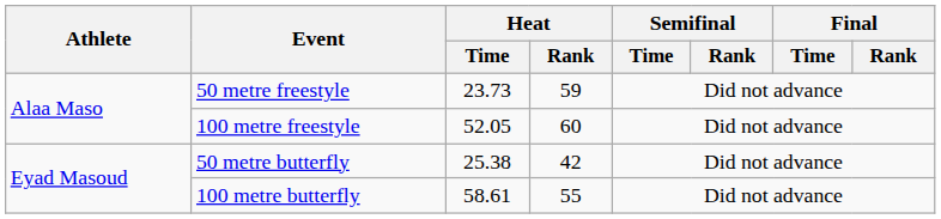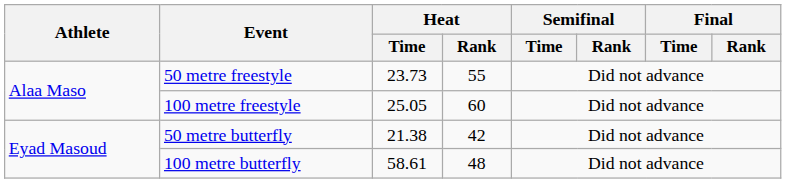50 metre freestyle | Heat / Rank: 59 -> 55
100 metre freestyle | Heat / Time: 52.05 -> 25.05
50 metre butterfly | Heat / Time: 25.38 -> 21.38
100 metre butterfly | Heat / Rank: 55 -> 48
